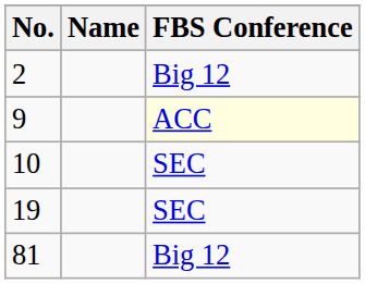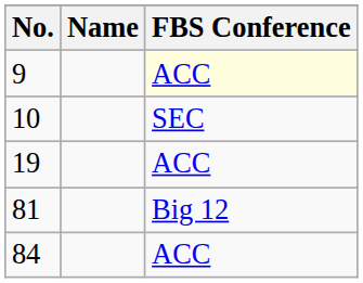- row: 2 | Big 12
19 | FBS Conference: SEC -> ACC
+ row: 84 | ACC
